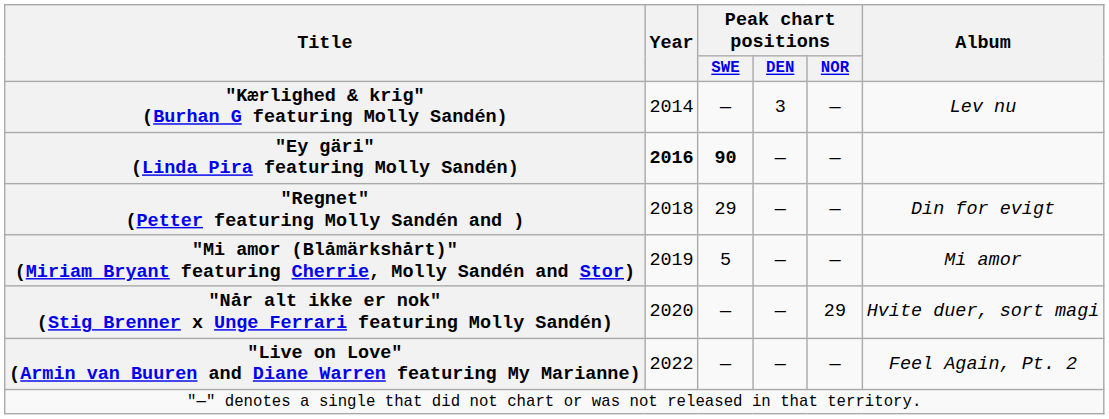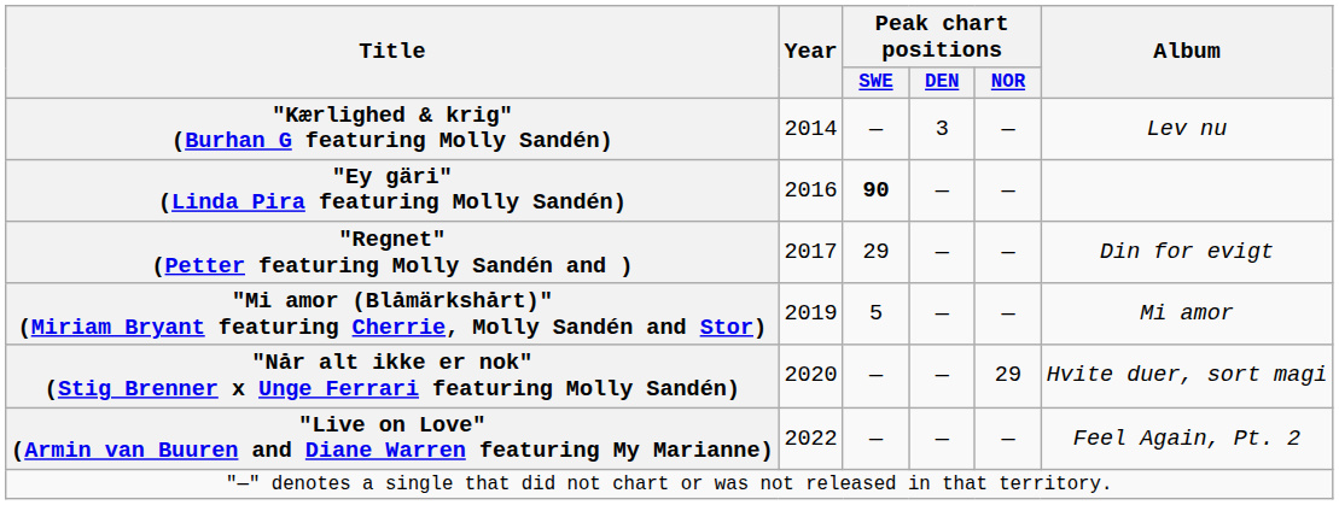"Ey gäri" (Linda Pira featuring Molly Sandén) | Year: bold -> normal
"Regnet" (Petter featuring Molly Sandén and ) | Year: 2018 -> 2017
